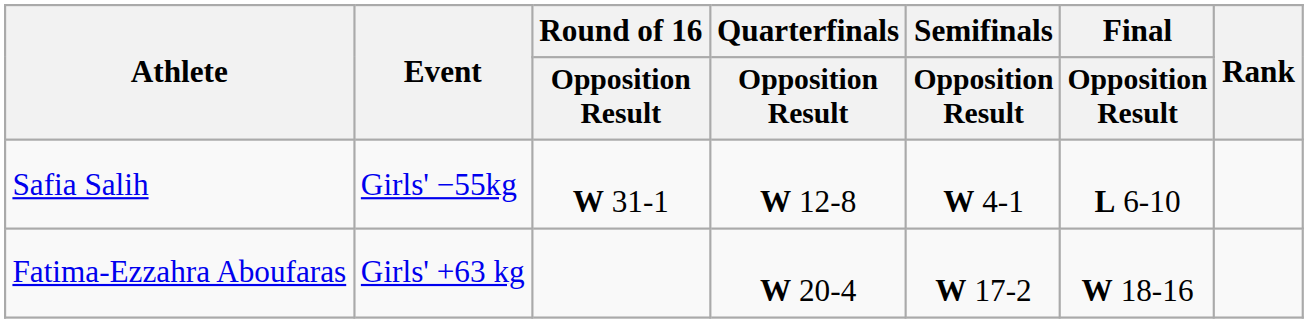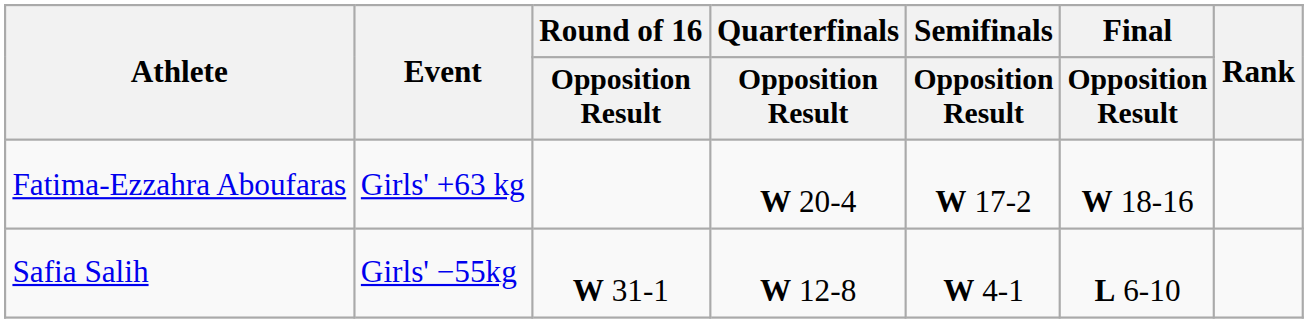rows swapped: Safia Salih <-> Fatima-Ezzahra Aboufaras
